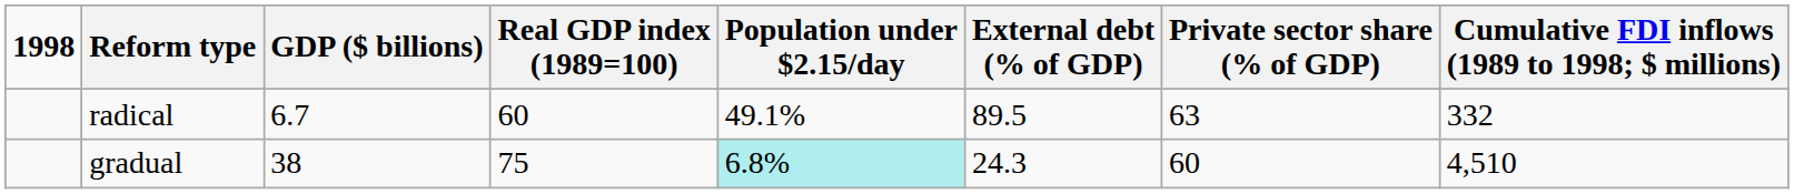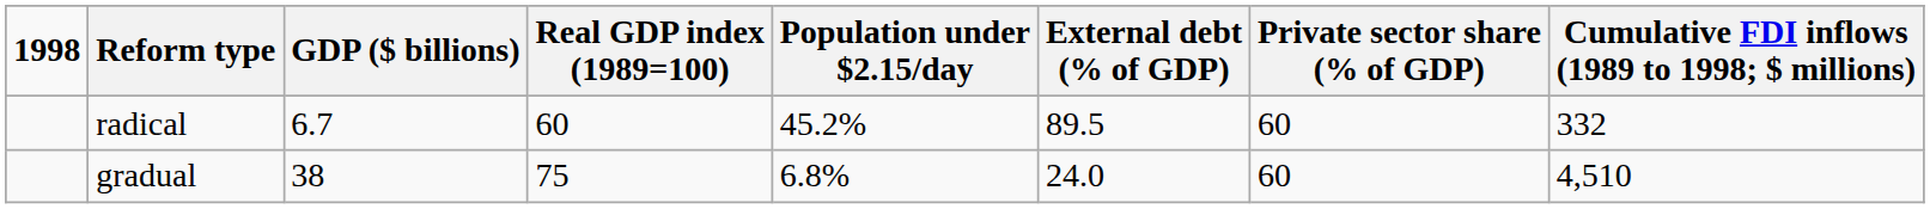radical | Population under $2.15/day: 49.1% -> 45.2%
radical | Private sector share (% of GDP): 63 -> 60
gradual | Population under $2.15/day: paleturquoise background -> no background
gradual | External debt (% of GDP): 24.3 -> 24.0
